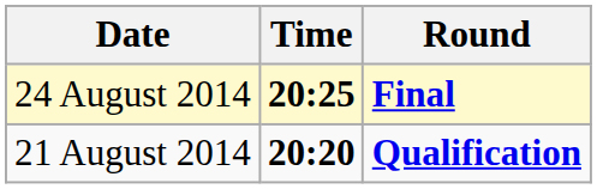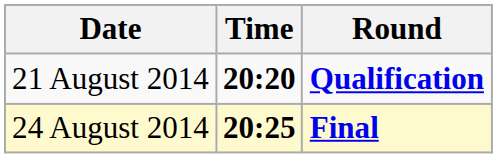rows swapped: 21 August 2014 <-> 24 August 2014
